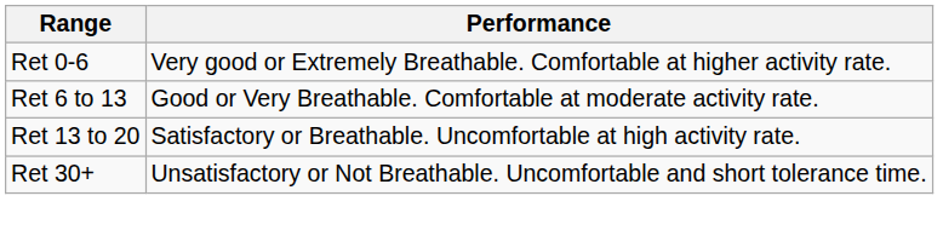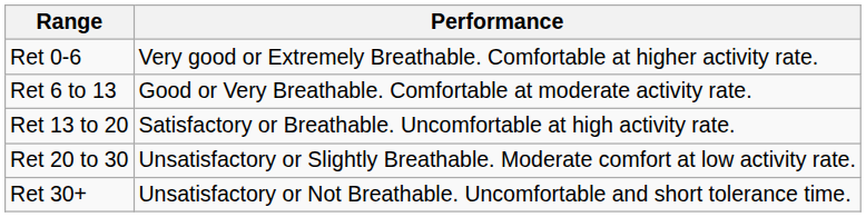+ row: Ret 20 to 30 | Unsatisfactory or Slightly Breathable. Moderate comfort at low activity rate.
